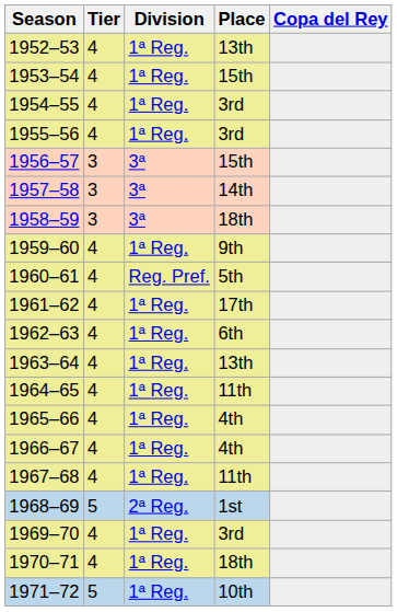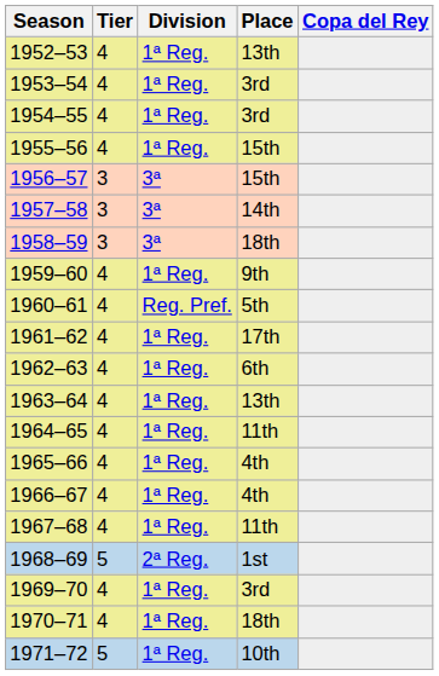1953–54 | Place: 15th -> 3rd
1955–56 | Place: 3rd -> 15th
